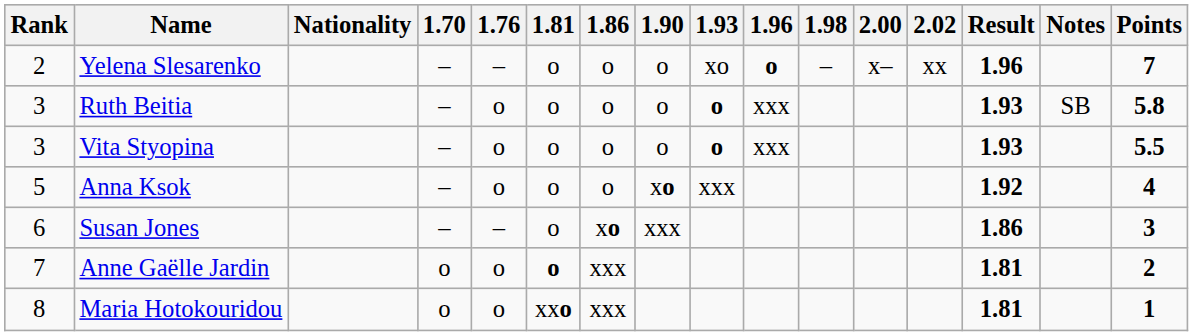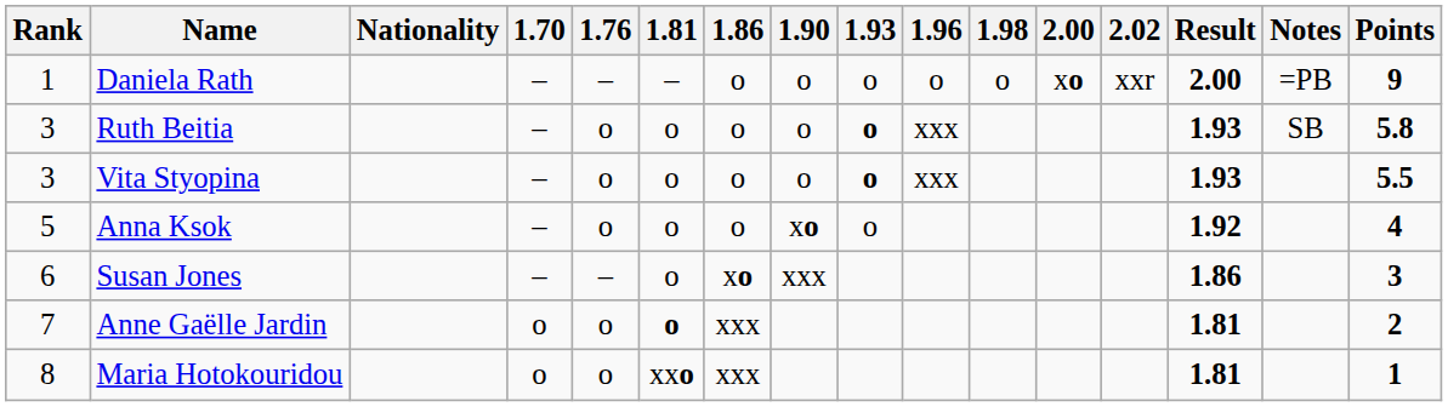+ row: 1 | Daniela Rath | – | – | – | o | o | o | o | o | xo | xxr | 2.00 | =PB | 9
- row: 2 | Yelena Slesarenko | – | – | o | o | o | xo | o | – | x– | xx | 1.96 | 7
Anna Ksok | 1.93: xxx -> o
